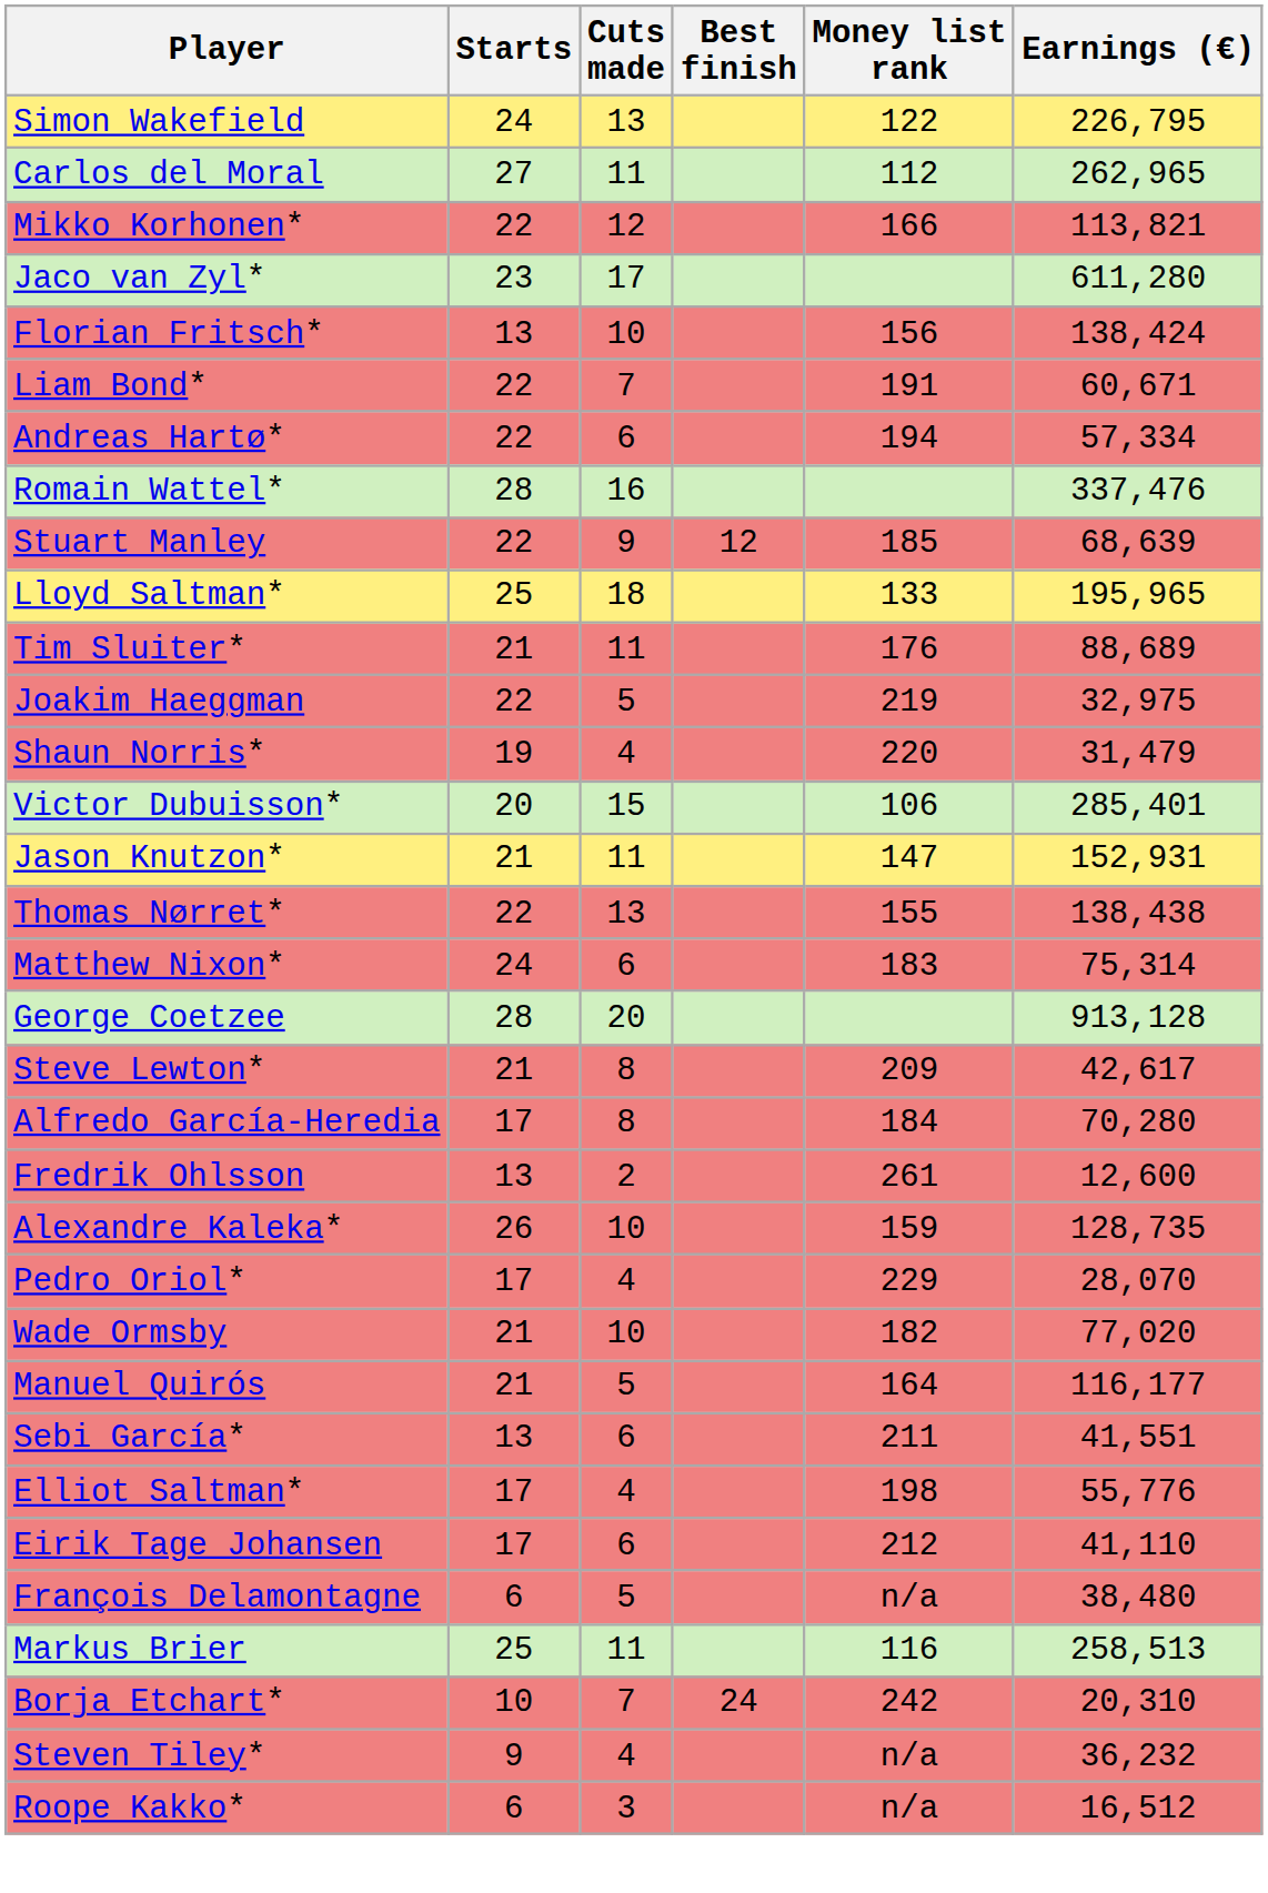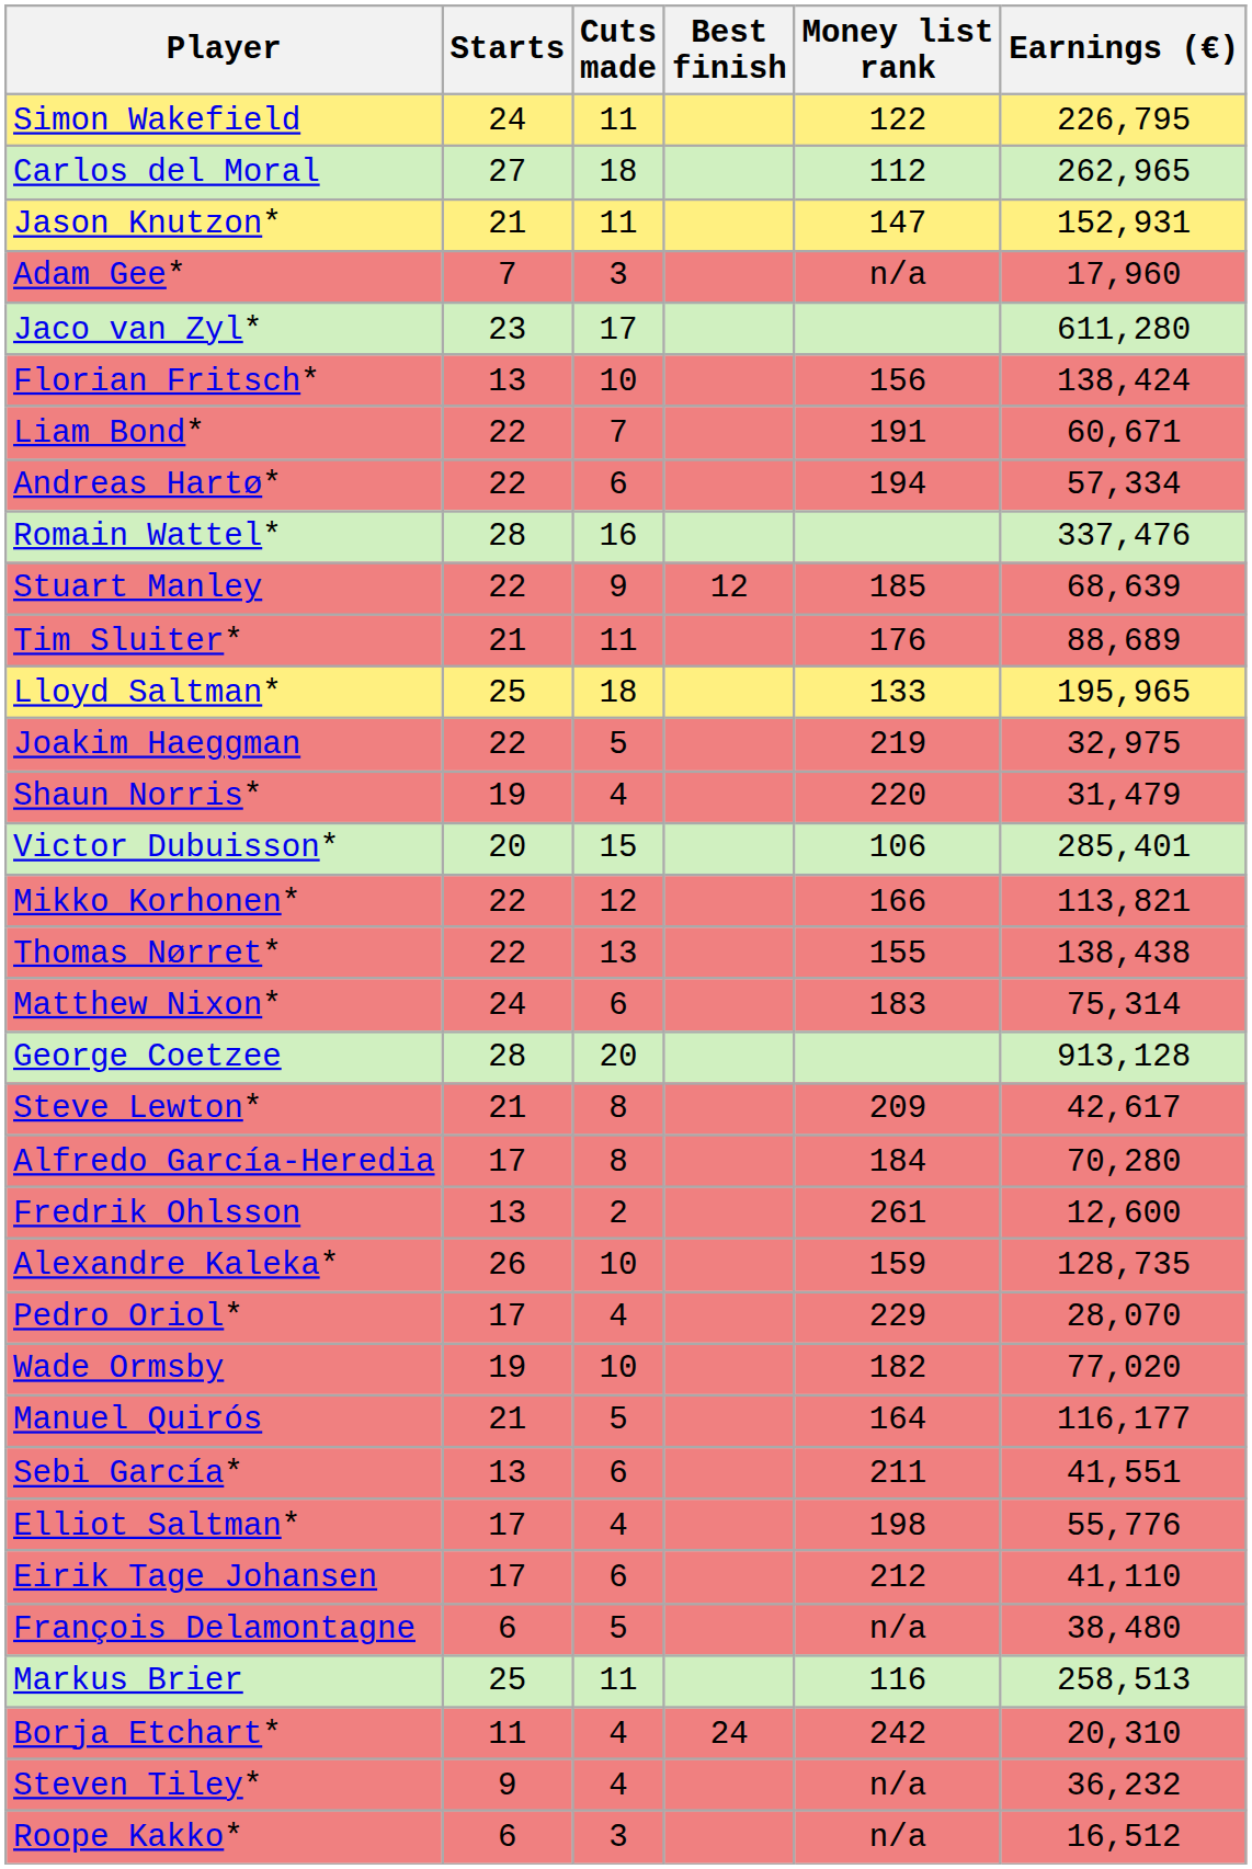Simon Wakefield | Cuts made: 13 -> 11
Carlos del Moral | Cuts made: 11 -> 18
rows swapped: Mikko Korhonen* <-> Jason Knutzon*
+ row: Adam Gee* | 7 | 3 | n/a | 17,960
rows swapped: Lloyd Saltman* <-> Tim Sluiter*
Wade Ormsby | Starts: 21 -> 19
Borja Etchart* | Starts: 10 -> 11
Borja Etchart* | Cuts made: 7 -> 4
